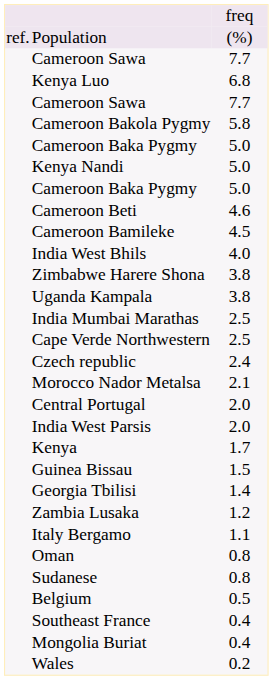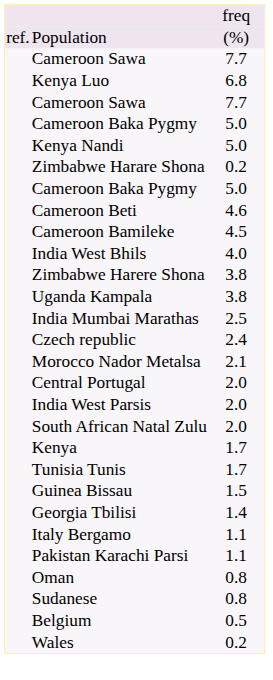- row: Cameroon Bakola Pygmy | 5.8
+ row: Zimbabwe Harare Shona | 0.2
- row: Cape Verde Northwestern | 2.5
+ row: South African Natal Zulu | 2.0
+ row: Tunisia Tunis | 1.7
- row: Zambia Lusaka | 1.2
+ row: Pakistan Karachi Parsi | 1.1
- row: Southeast France | 0.4
- row: Mongolia Buriat | 0.4
